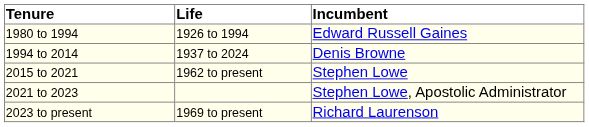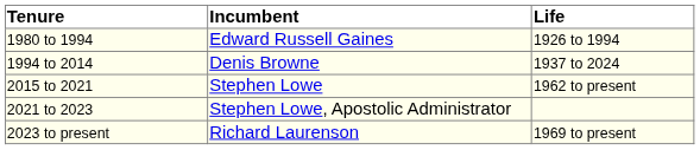columns swapped: Incumbent <-> Life
